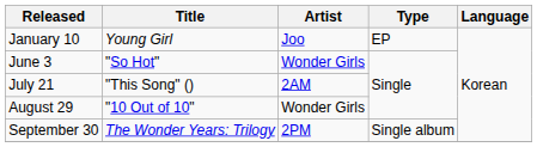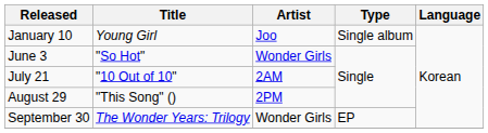January 10 | Type: EP -> Single album
July 21 | Title: "This Song" () -> "10 Out of 10"
August 29 | Title: "10 Out of 10" -> "This Song" ()
August 29 | Artist: Wonder Girls -> 2PM
September 30 | Artist: 2PM -> Wonder Girls
September 30 | Type: Single album -> EP
